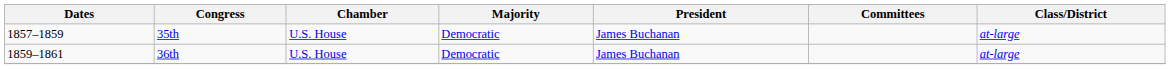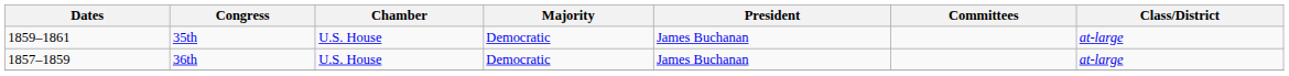35th | Dates: 1857–1859 -> 1859–1861
36th | Dates: 1859–1861 -> 1857–1859
